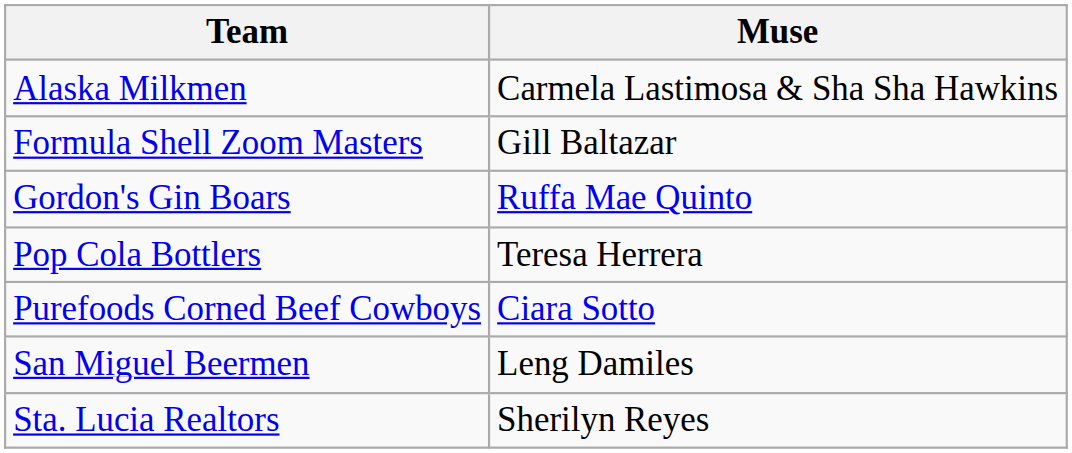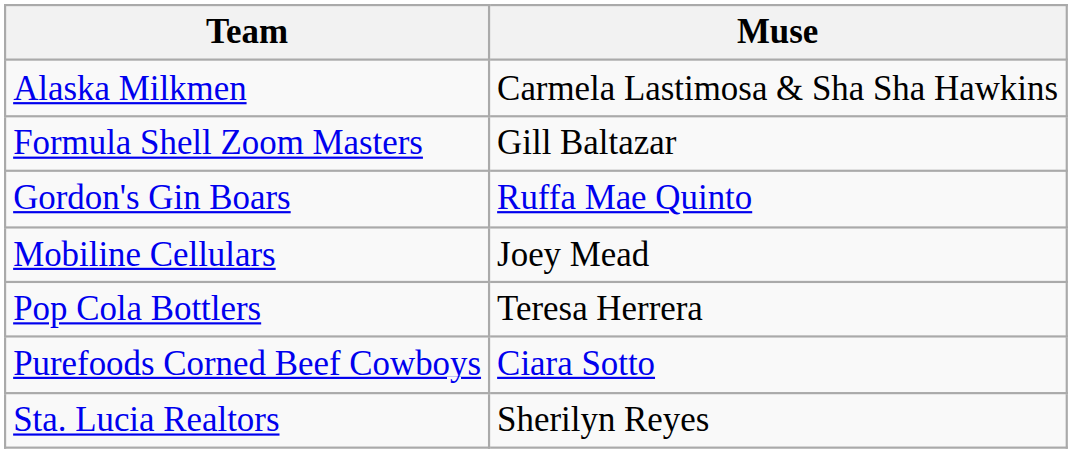+ row: Mobiline Cellulars | Joey Mead
- row: San Miguel Beermen | Leng Damiles
